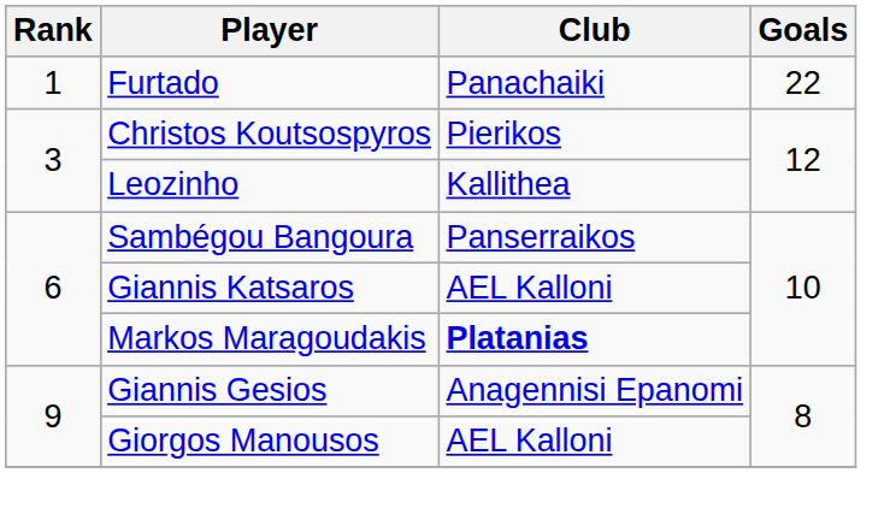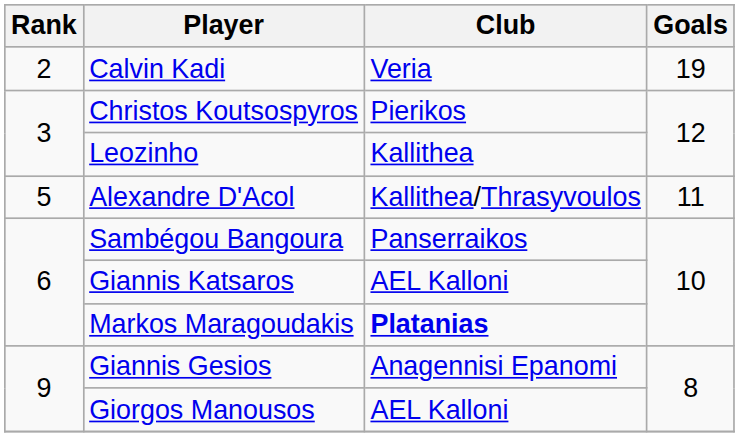- row: 1 | Furtado | Panachaiki | 22
+ row: 2 | Calvin Kadi | Veria | 19
+ row: 5 | Alexandre D'Acol | Kallithea/Thrasyvoulos | 11
